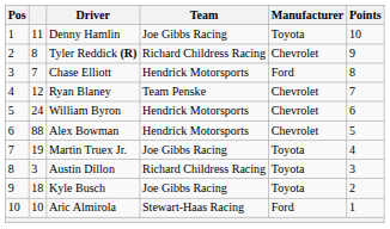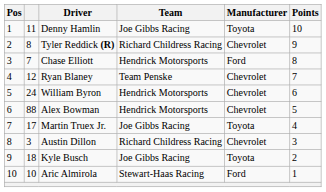Martin Truex Jr. | column 2: 19 -> 17
Austin Dillon | Manufacturer: Toyota -> Chevrolet
